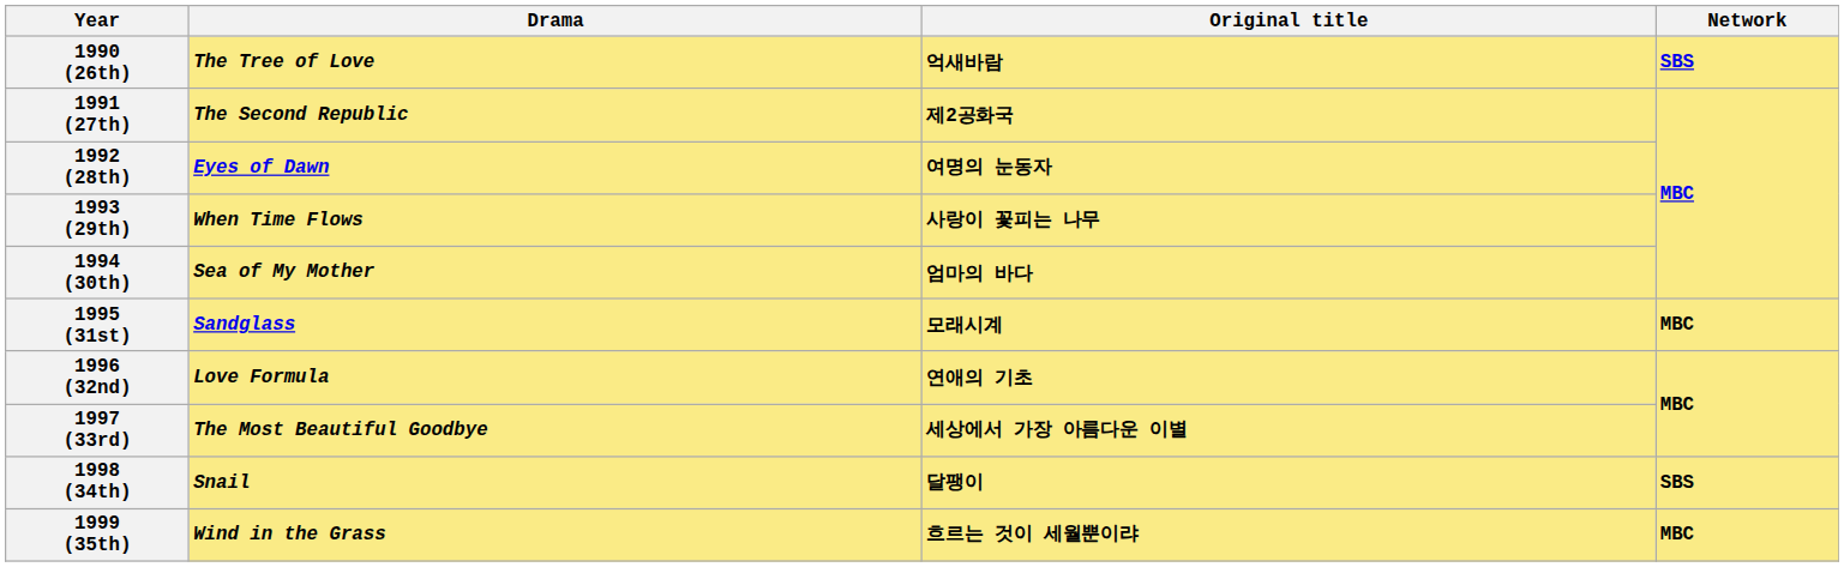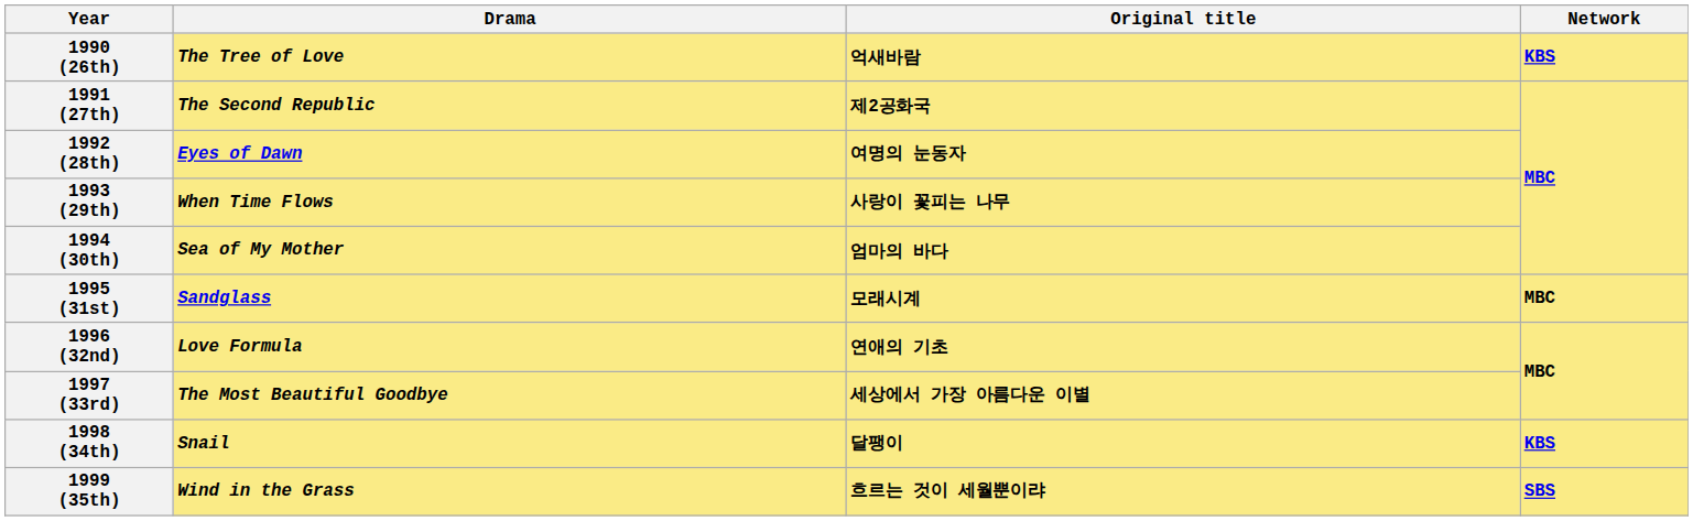1990 (26th) | Network: SBS -> KBS
1998 (34th) | Network: SBS -> KBS
1999 (35th) | Network: MBC -> SBS
